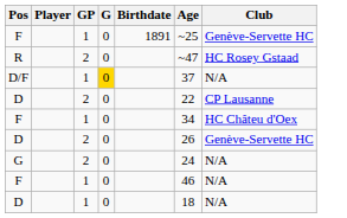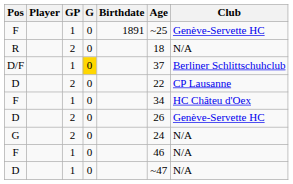R | Age: ~47 -> 18
R | Club: HC Rosey Gstaad -> N/A
D/F | Club: N/A -> Berliner Schlittschuhclub
D / 1 | Age: 18 -> ~47
